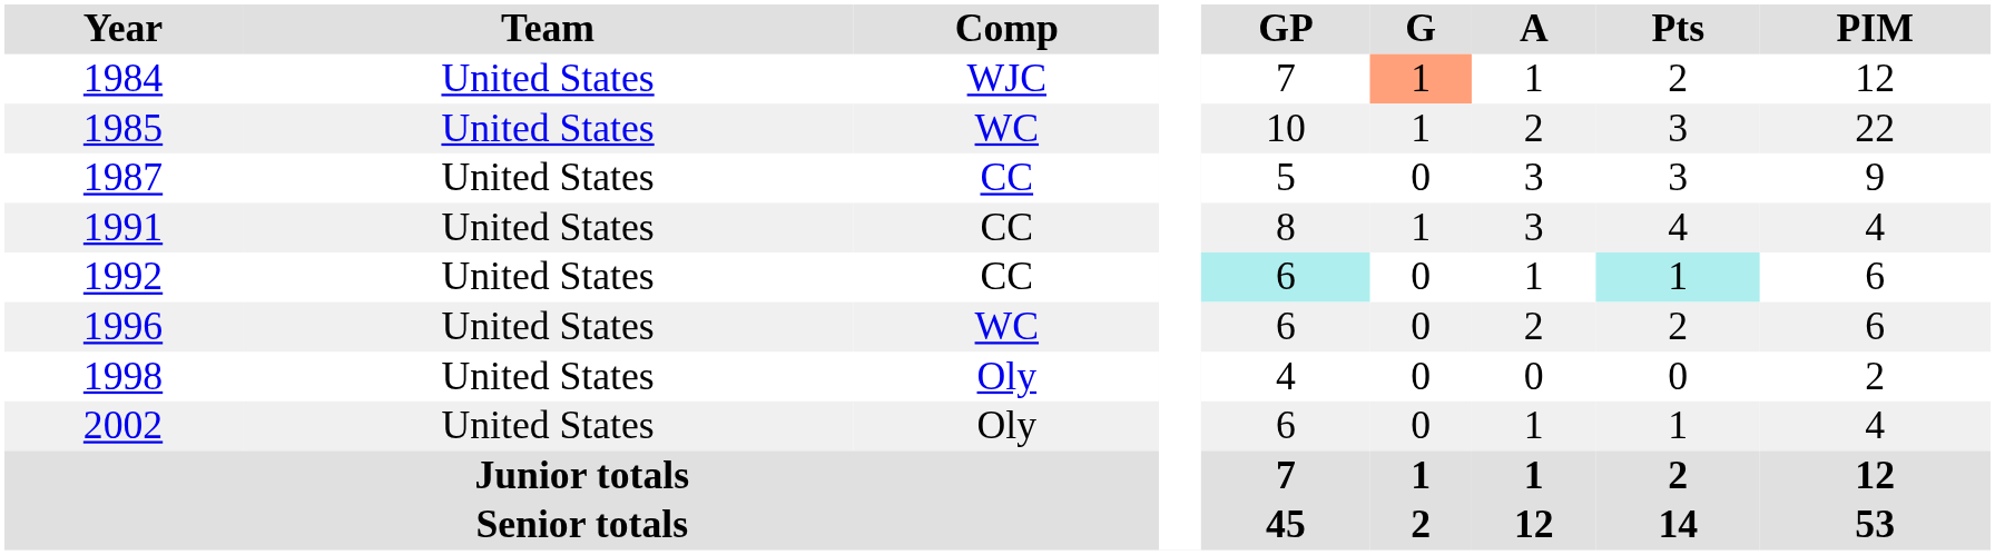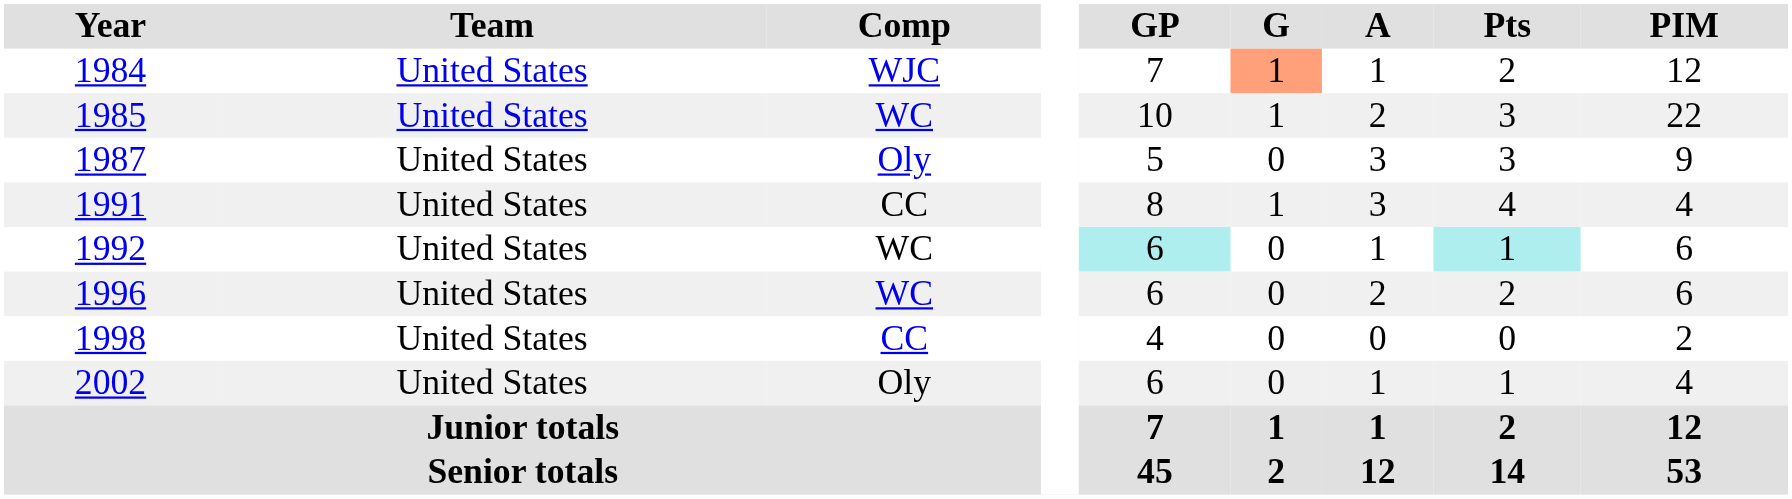1987 | Comp: CC -> Oly
1992 | Comp: CC -> WC
1998 | Comp: Oly -> CC
